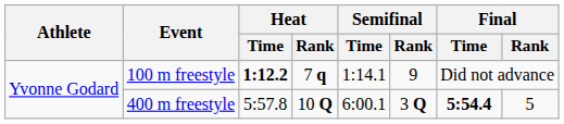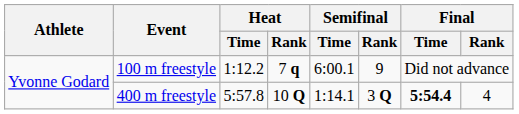100 m freestyle | Heat / Time: bold -> normal
100 m freestyle | Semifinal / Time: 1:14.1 -> 6:00.1
400 m freestyle | Semifinal / Time: 6:00.1 -> 1:14.1
400 m freestyle | Final / Rank: 5 -> 4
